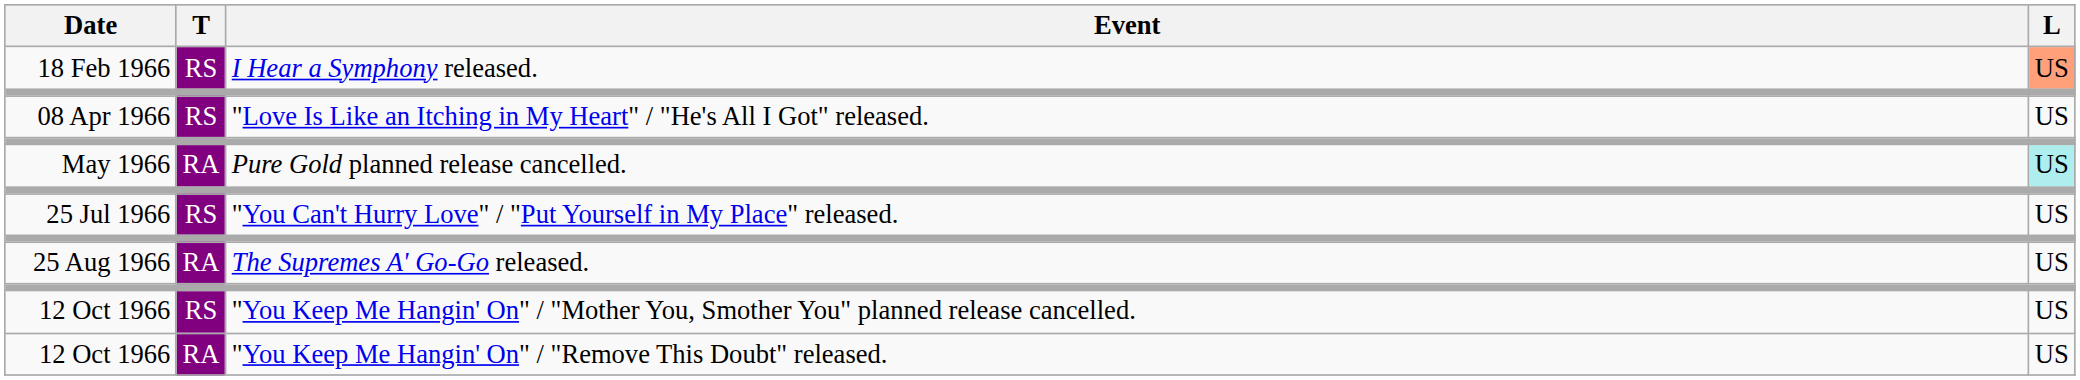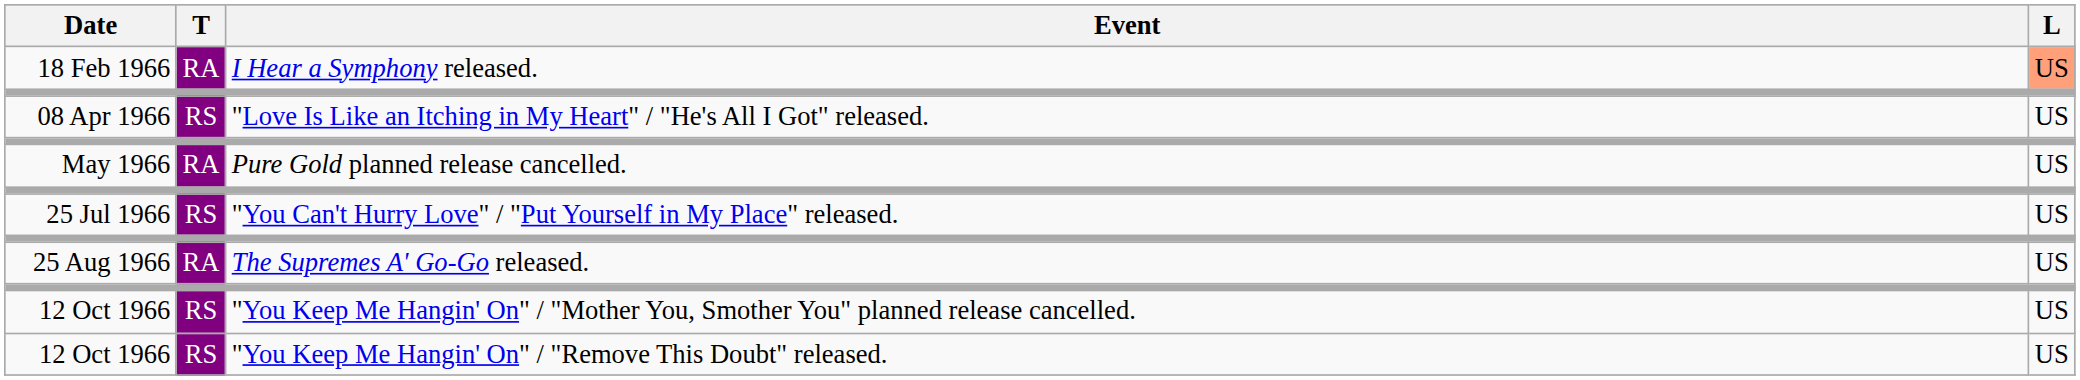I Hear a Symphony released. | T: RS -> RA
Pure Gold planned release cancelled. | L: paleturquoise background -> no background
"You Keep Me Hangin' On" / "Remove This Doubt" released. | T: RA -> RS
